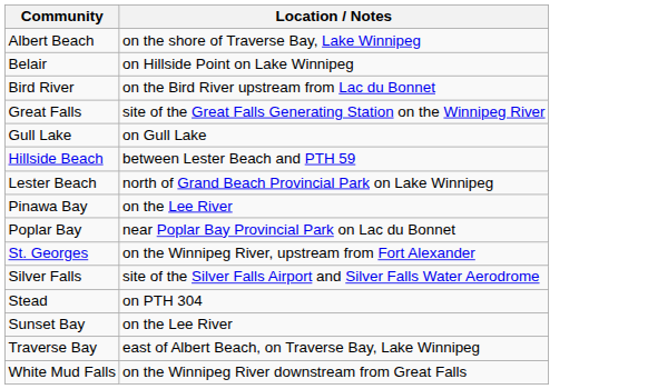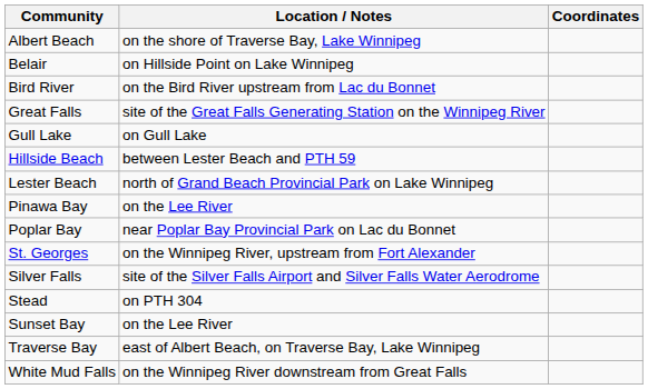+ column: Coordinates
